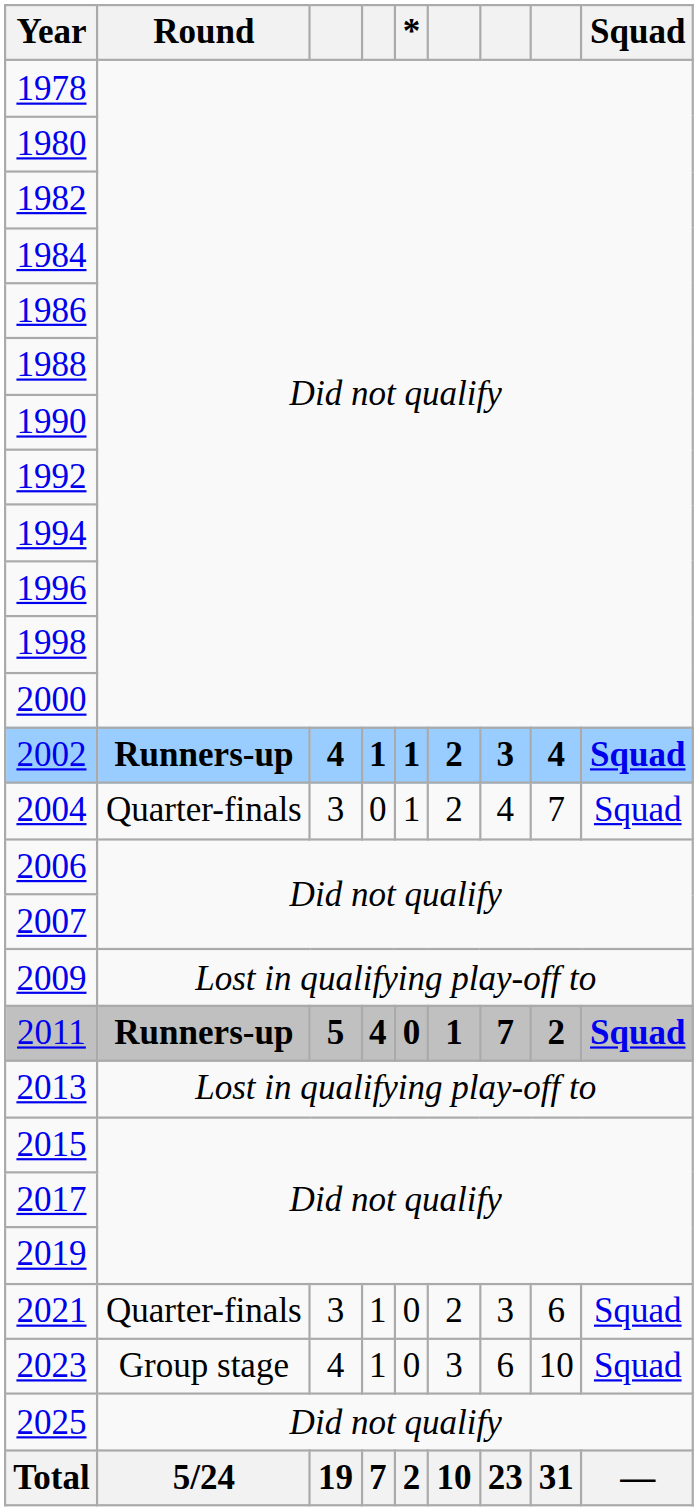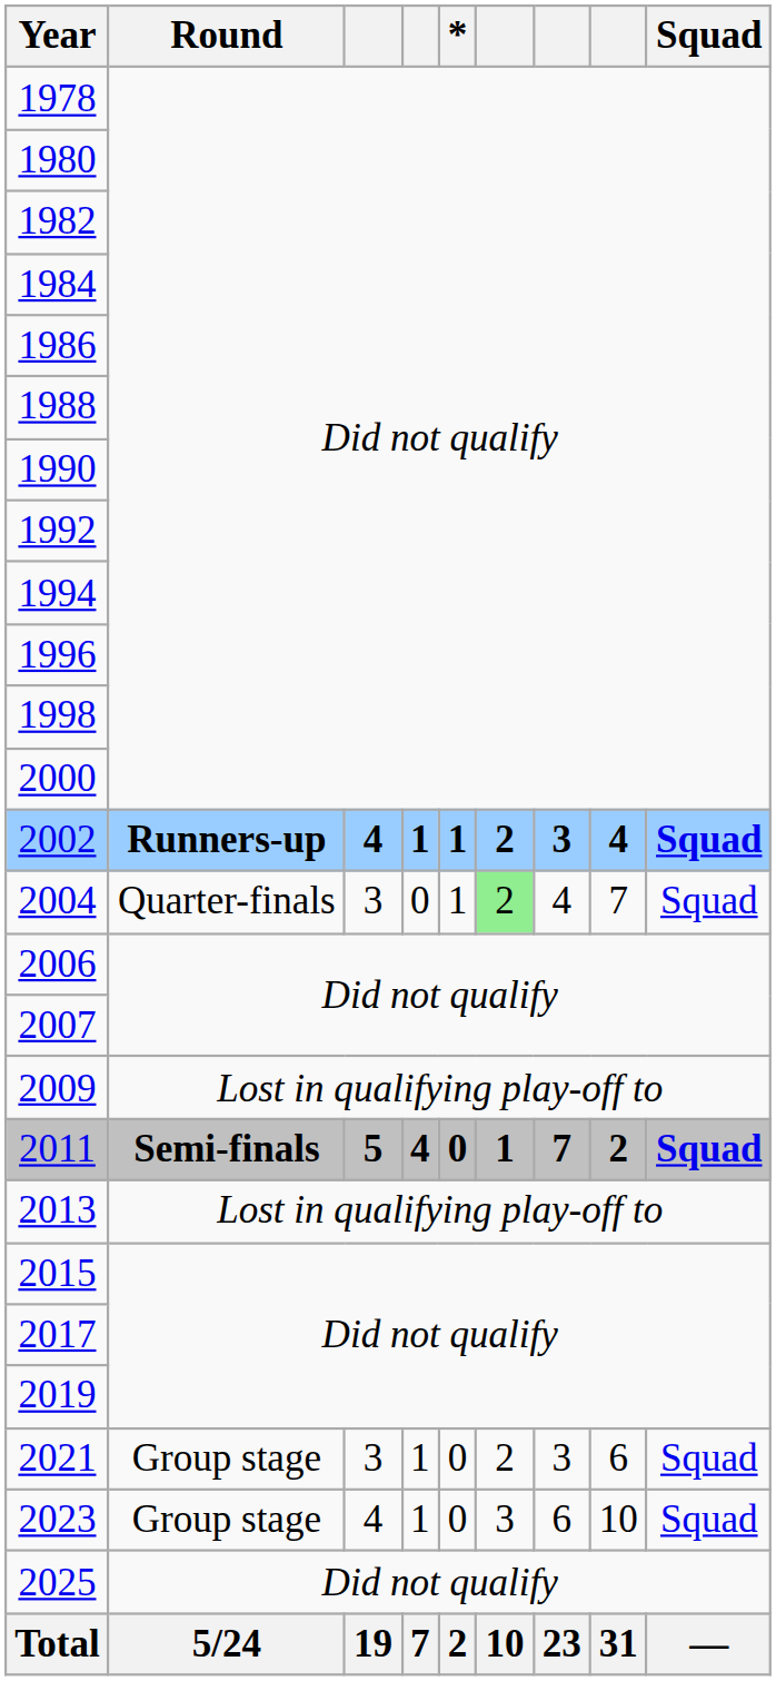2004 | column 6: no background -> lightgreen background
2011 | Round: Runners-up -> Semi-finals
2021 | Round: Quarter-finals -> Group stage
